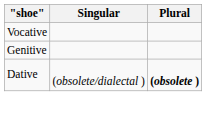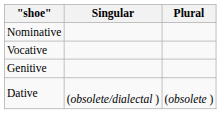+ row: Nominative
Dative | Plural: bold -> normal
